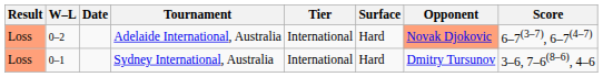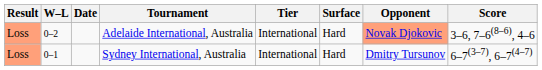Adelaide International, Australia | Score: 6–7(3–7), 6–7(4–7) -> 3–6, 7–6(8–6), 4–6
Sydney International, Australia | Score: 3–6, 7–6(8–6), 4–6 -> 6–7(3–7), 6–7(4–7)
